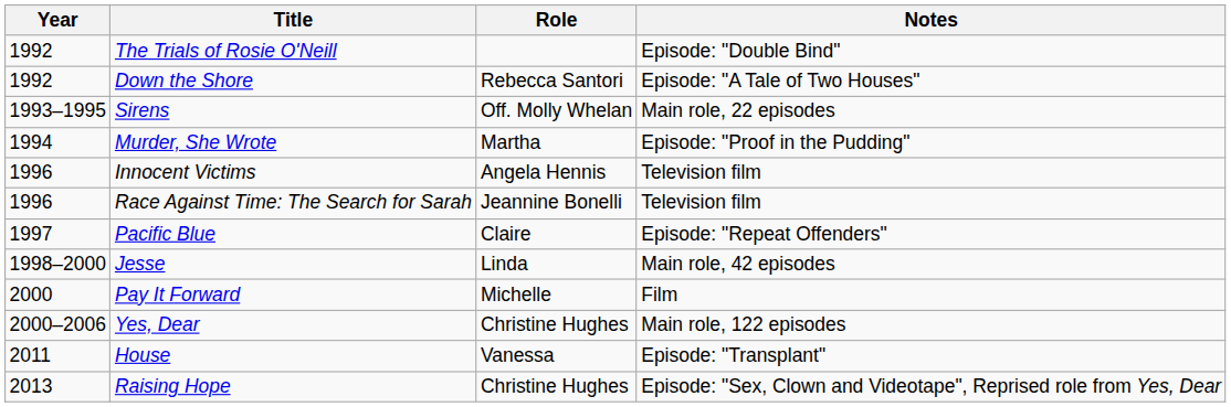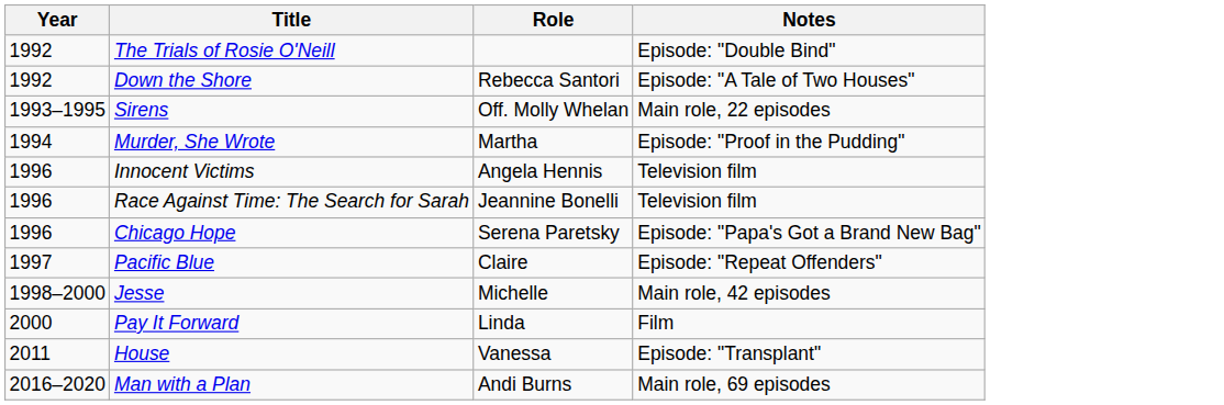+ row: 1996 | Chicago Hope | Serena Paretsky | Episode: "Papa's Got a Brand New Bag"
Jesse | Role: Linda -> Michelle
Pay It Forward | Role: Michelle -> Linda
- row: 2000–2006 | Yes, Dear | Christine Hughes | Main role, 122 episodes
- row: 2013 | Raising Hope | Christine Hughes | Episode: "Sex, Clown and Videotape", Reprised role from Yes, Dear
+ row: 2016–2020 | Man with a Plan | Andi Burns | Main role, 69 episodes
